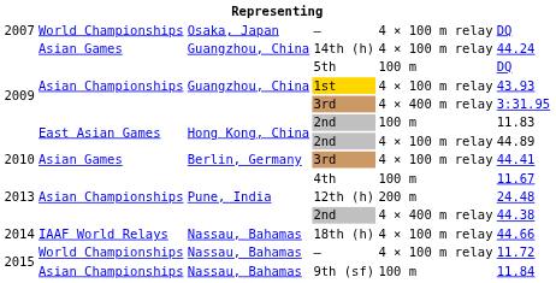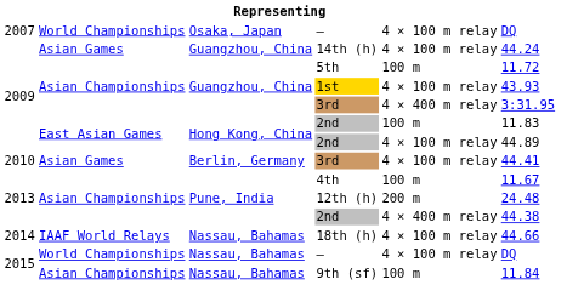5th | column 6: DQ -> 11.72
2015 / – | column 6: 11.72 -> DQ
